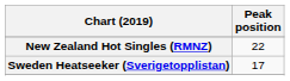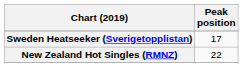rows swapped: New Zealand Hot Singles (RMNZ) <-> Sweden Heatseeker (Sverigetopplistan)
